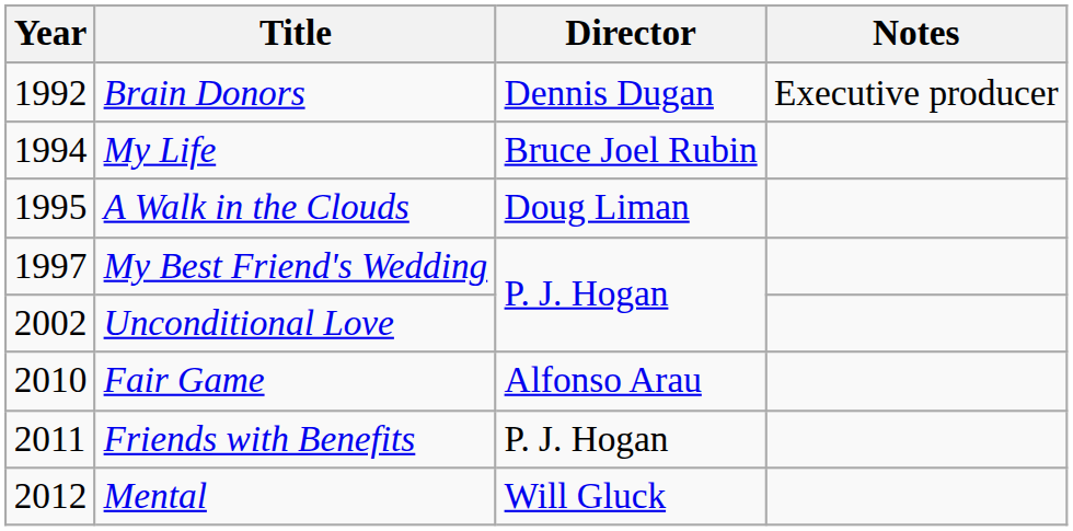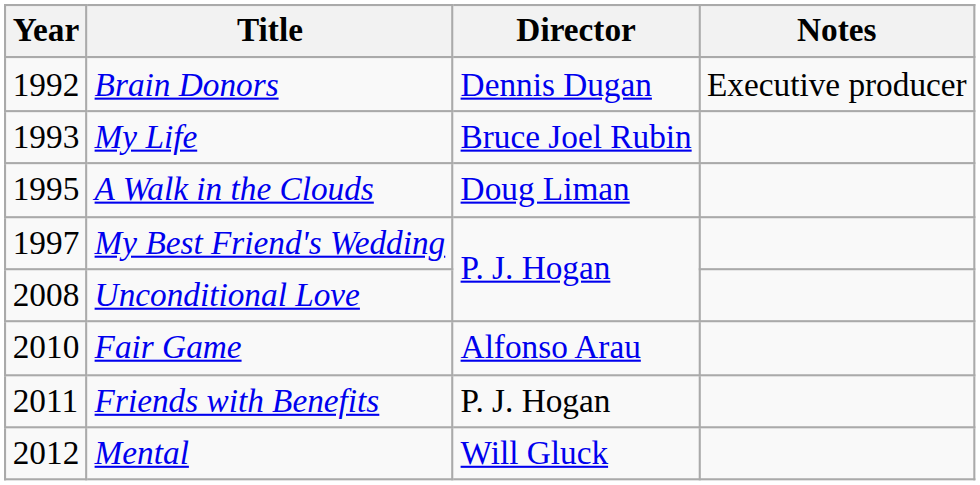My Life | Year: 1994 -> 1993
Unconditional Love | Year: 2002 -> 2008
